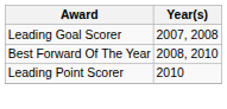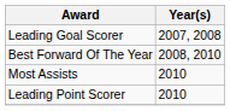+ row: Most Assists | 2010
